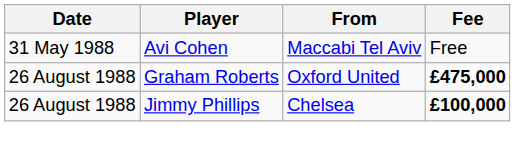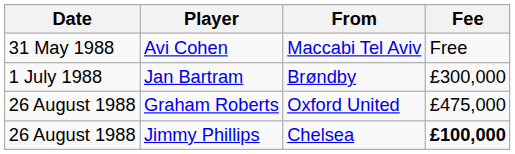+ row: 1 July 1988 | Jan Bartram | Brøndby | £300,000
Graham Roberts | Fee: bold -> normal
